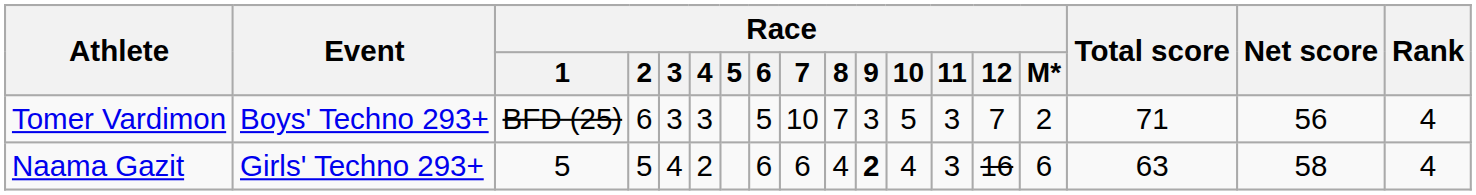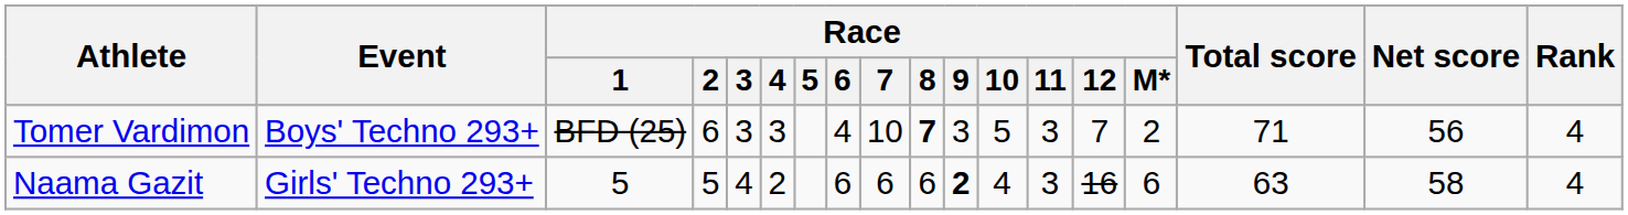Tomer Vardimon | Race / 6: 5 -> 4
Tomer Vardimon | Race / 8: normal -> bold
Naama Gazit | Race / 8: 4 -> 6
